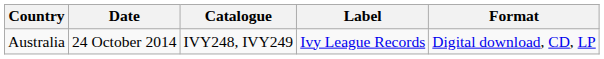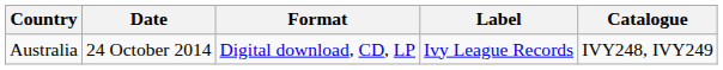columns swapped: Format <-> Catalogue
